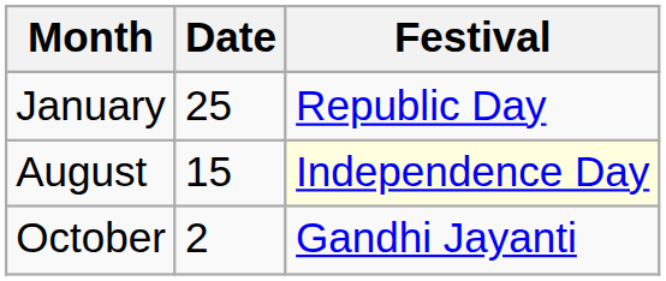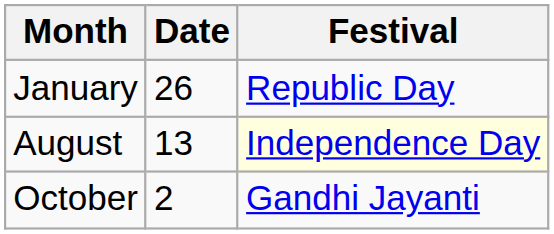January | Date: 25 -> 26
August | Date: 15 -> 13
